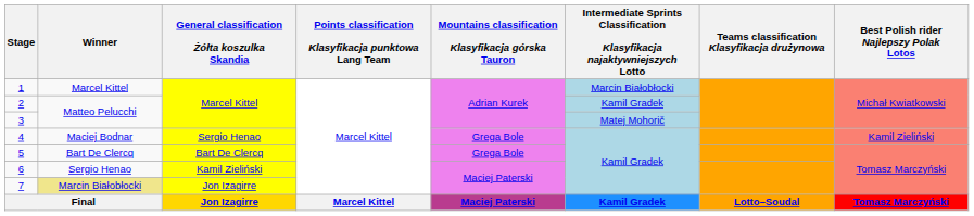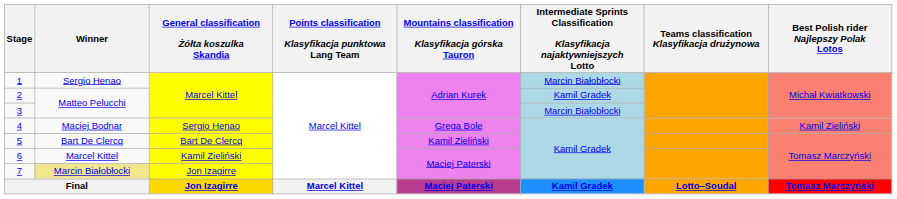1 | Winner: Marcel Kittel -> Sergio Henao
3 | column 6: Matej Mohorič -> Marcin Białobłocki
5 | Mountains classification Klasyfikacja górska Tauron: Grega Bole -> Kamil Zieliński
6 | Winner: Sergio Henao -> Marcel Kittel
